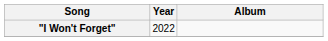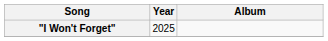"I Won't Forget" | Year: 2022 -> 2025
